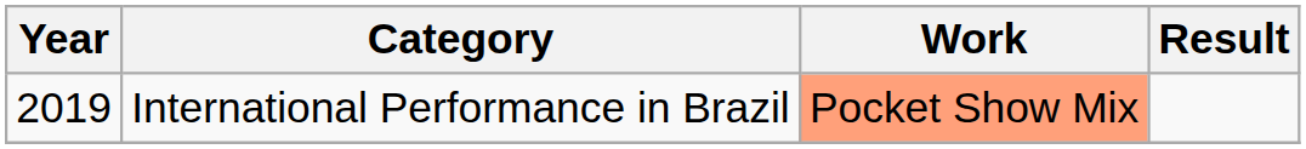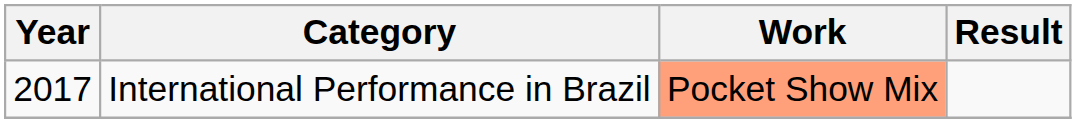International Performance in Brazil | Year: 2019 -> 2017
